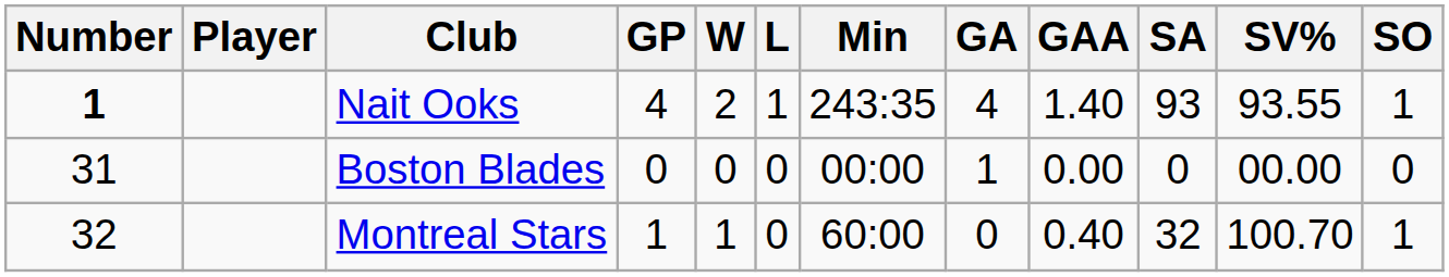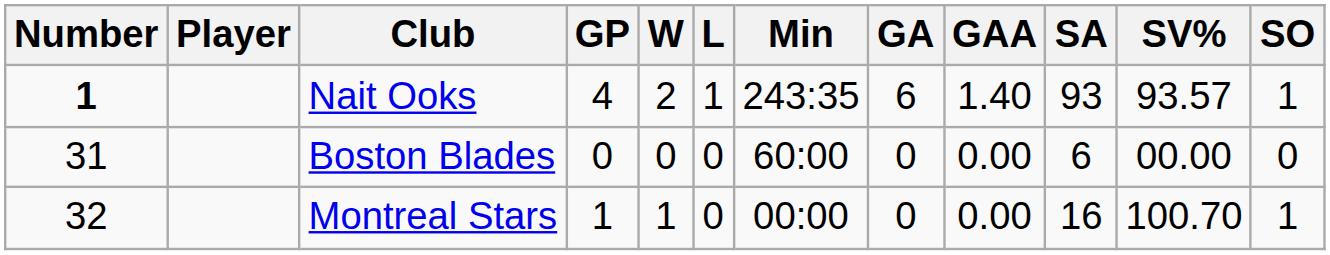Nait Ooks | GA: 4 -> 6
Nait Ooks | SV%: 93.55 -> 93.57
Boston Blades | Min: 00:00 -> 60:00
Boston Blades | GA: 1 -> 0
Boston Blades | SA: 0 -> 6
Montreal Stars | Min: 60:00 -> 00:00
Montreal Stars | GAA: 0.40 -> 0.00
Montreal Stars | SA: 32 -> 16
